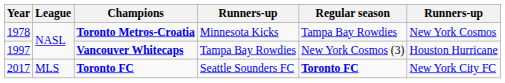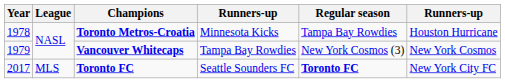Toronto Metros-Croatia | column 6: New York Cosmos -> Houston Hurricane
Vancouver Whitecaps | Year: 1997 -> 1979
Vancouver Whitecaps | column 6: Houston Hurricane -> New York Cosmos
